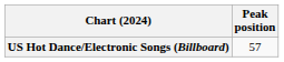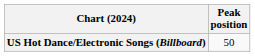US Hot Dance/Electronic Songs (Billboard) | Peak position: 57 -> 50
